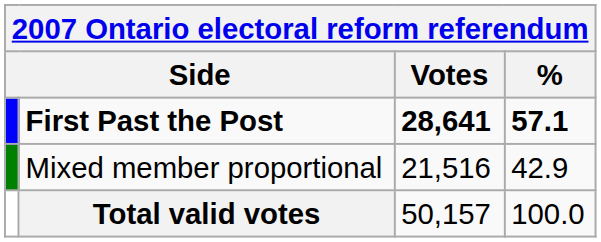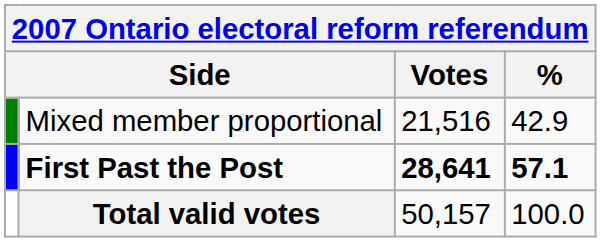rows swapped: First Past the Post <-> Mixed member proportional
